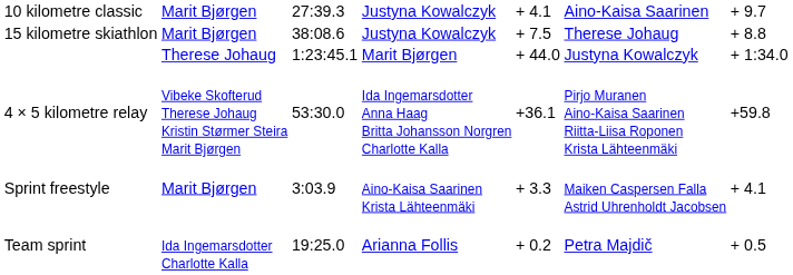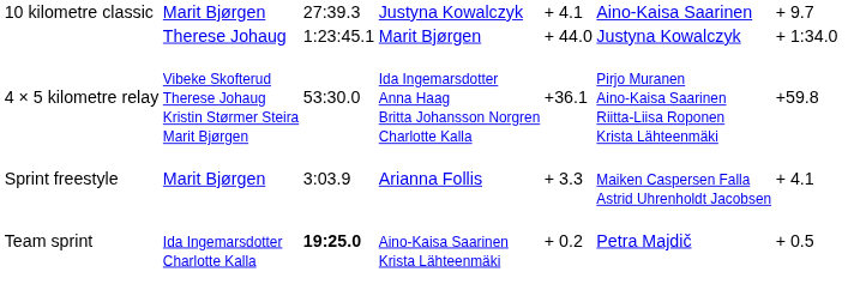- row: 15 kilometre skiathlon | Marit Bjørgen | 38:08.6 | Justyna Kowalczyk | + 7.5 | Therese Johaug | + 8.8
Sprint freestyle | column 4: Aino-Kaisa Saarinen Krista Lähteenmäki -> Arianna Follis
Team sprint | column 3: normal -> bold
Team sprint | column 4: Arianna Follis -> Aino-Kaisa Saarinen Krista Lähteenmäki
